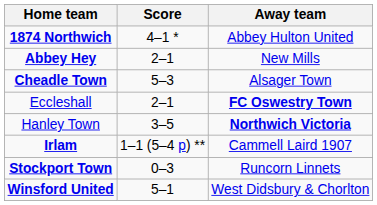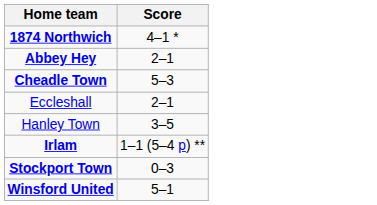- column: Away team | Abbey Hulton United | New Mills | Alsager Town | FC Oswestry Town | Northwich Victoria | Cammell Laird 1907 | Runcorn Linnets | West Didsbury & Chorlton
